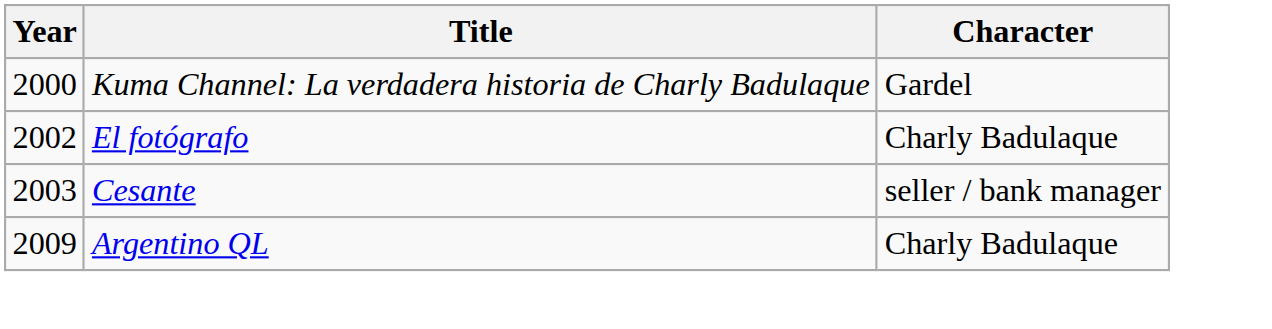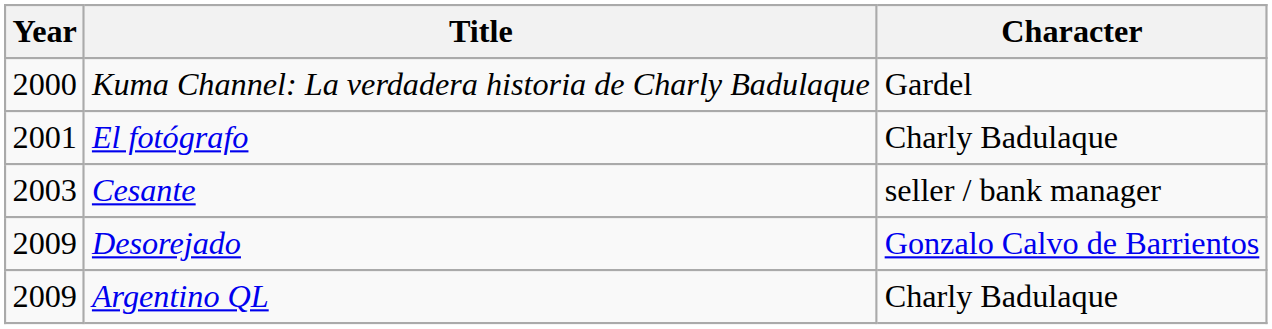El fotógrafo | Year: 2002 -> 2001
+ row: 2009 | Desorejado | Gonzalo Calvo de Barrientos
